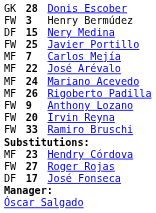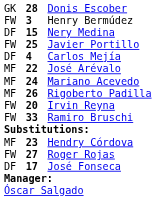Carlos Mejía | column 1: MF -> DF
Carlos Mejía | column 2: 7 -> 4
- row: FW | 9 | Anthony Lozano
